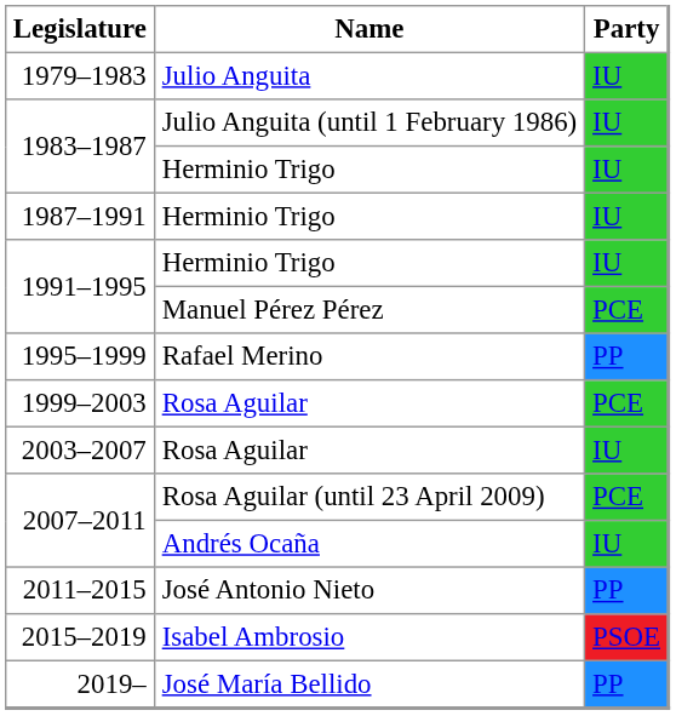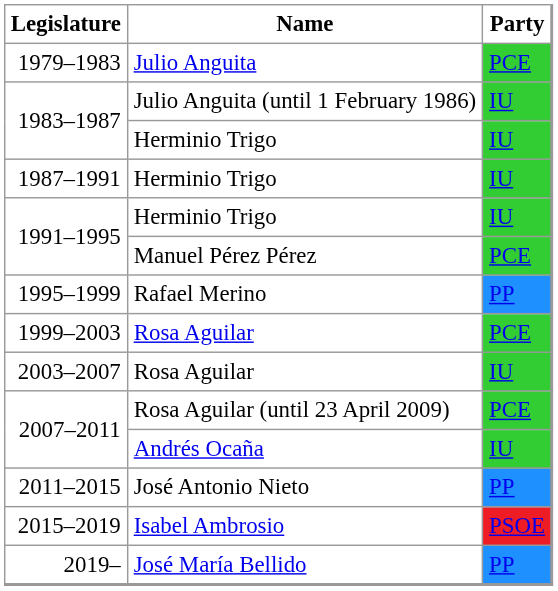1979–1983 | Party: IU -> PCE
